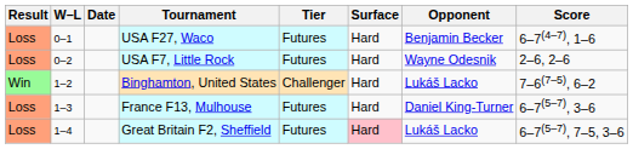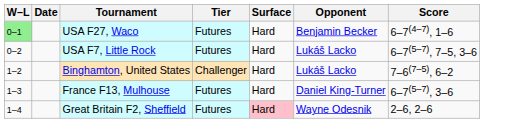- column: Result | Loss | Loss | Win | Loss | Loss
USA F27, Waco | W–L: no background -> lightgreen background
USA F7, Little Rock | Opponent: Wayne Odesnik -> Lukáš Lacko
USA F7, Little Rock | Score: 2–6, 2–6 -> 6–7(5–7), 7–5, 3–6
Great Britain F2, Sheffield | Opponent: Lukáš Lacko -> Wayne Odesnik
Great Britain F2, Sheffield | Score: 6–7(5–7), 7–5, 3–6 -> 2–6, 2–6
